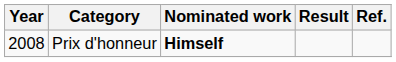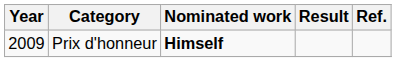Prix d'honneur | Year: 2008 -> 2009
